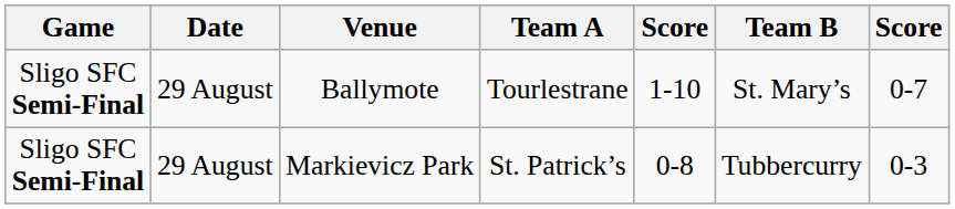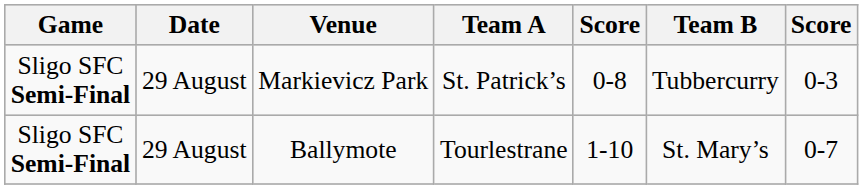rows swapped: Ballymote <-> Markievicz Park
